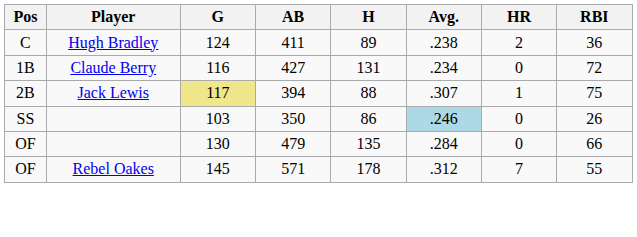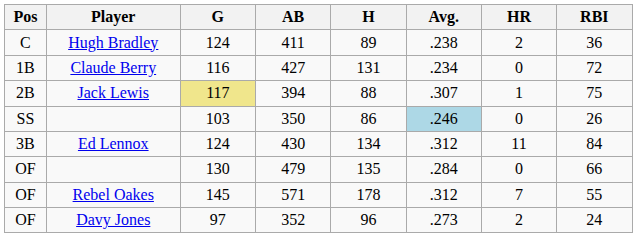+ row: 3B | Ed Lennox | 124 | 430 | 134 | .312 | 11 | 84
+ row: OF | Davy Jones | 97 | 352 | 96 | .273 | 2 | 24
